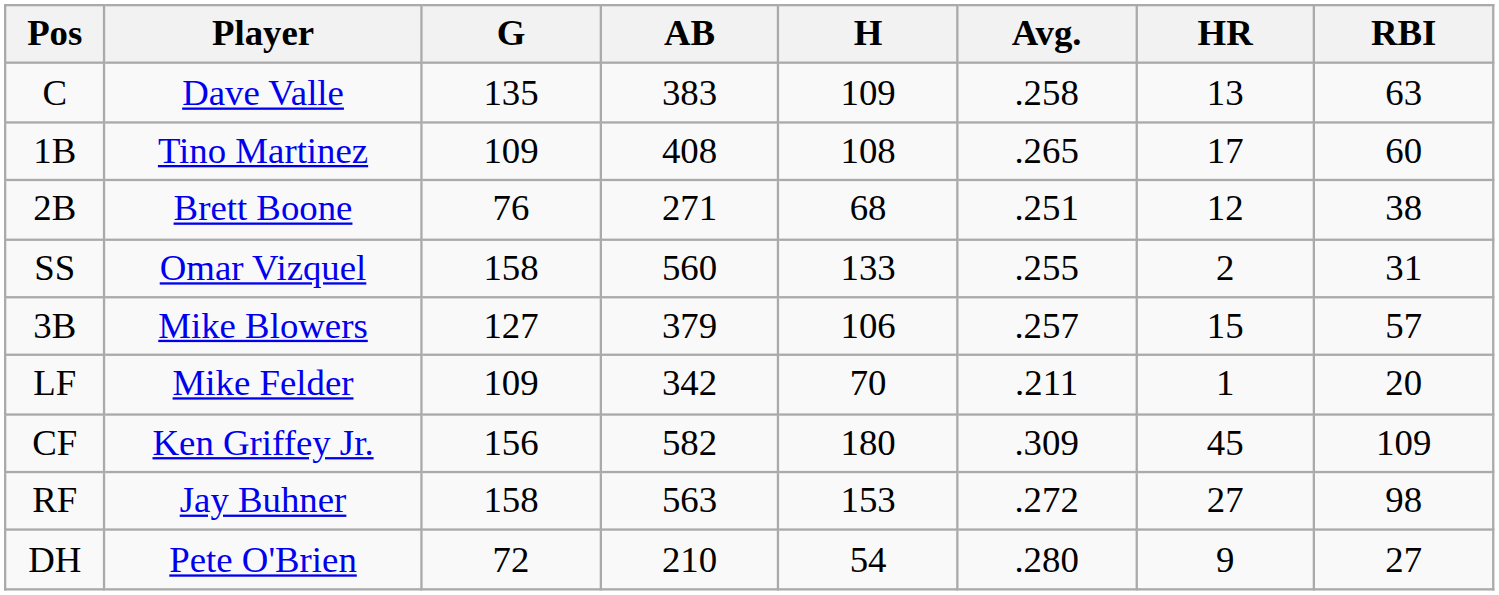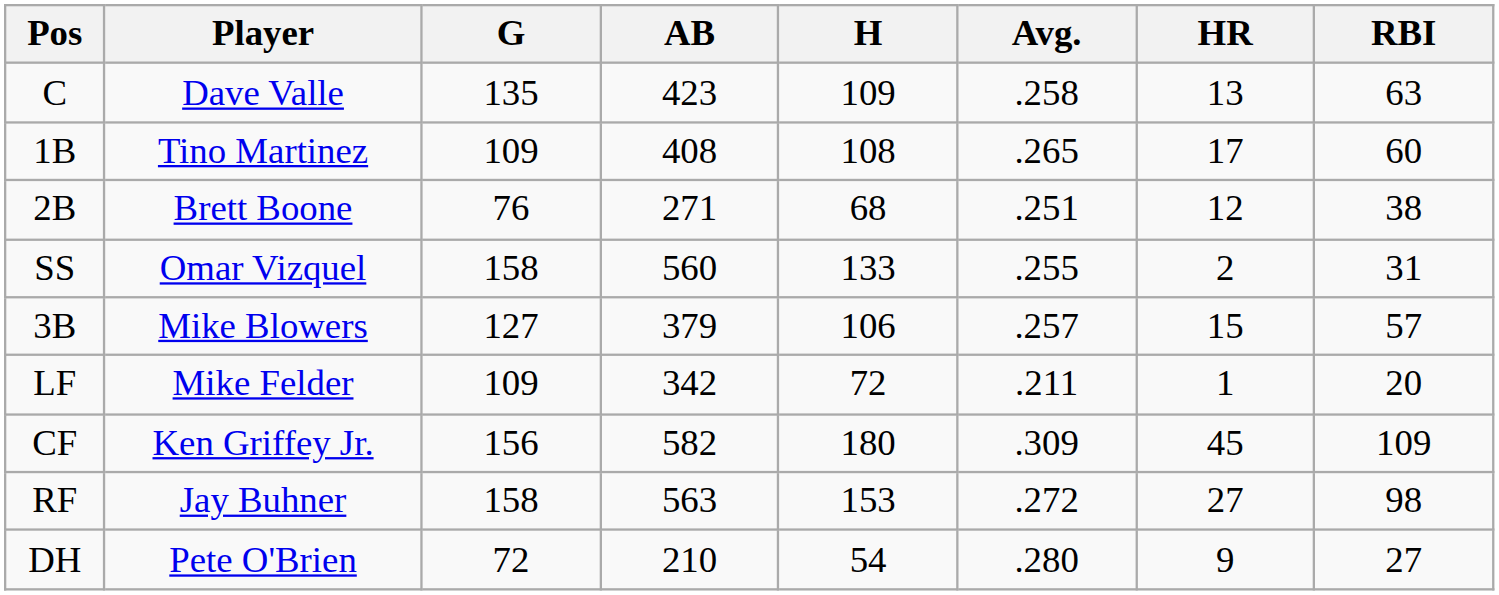C | AB: 383 -> 423
LF | H: 70 -> 72
